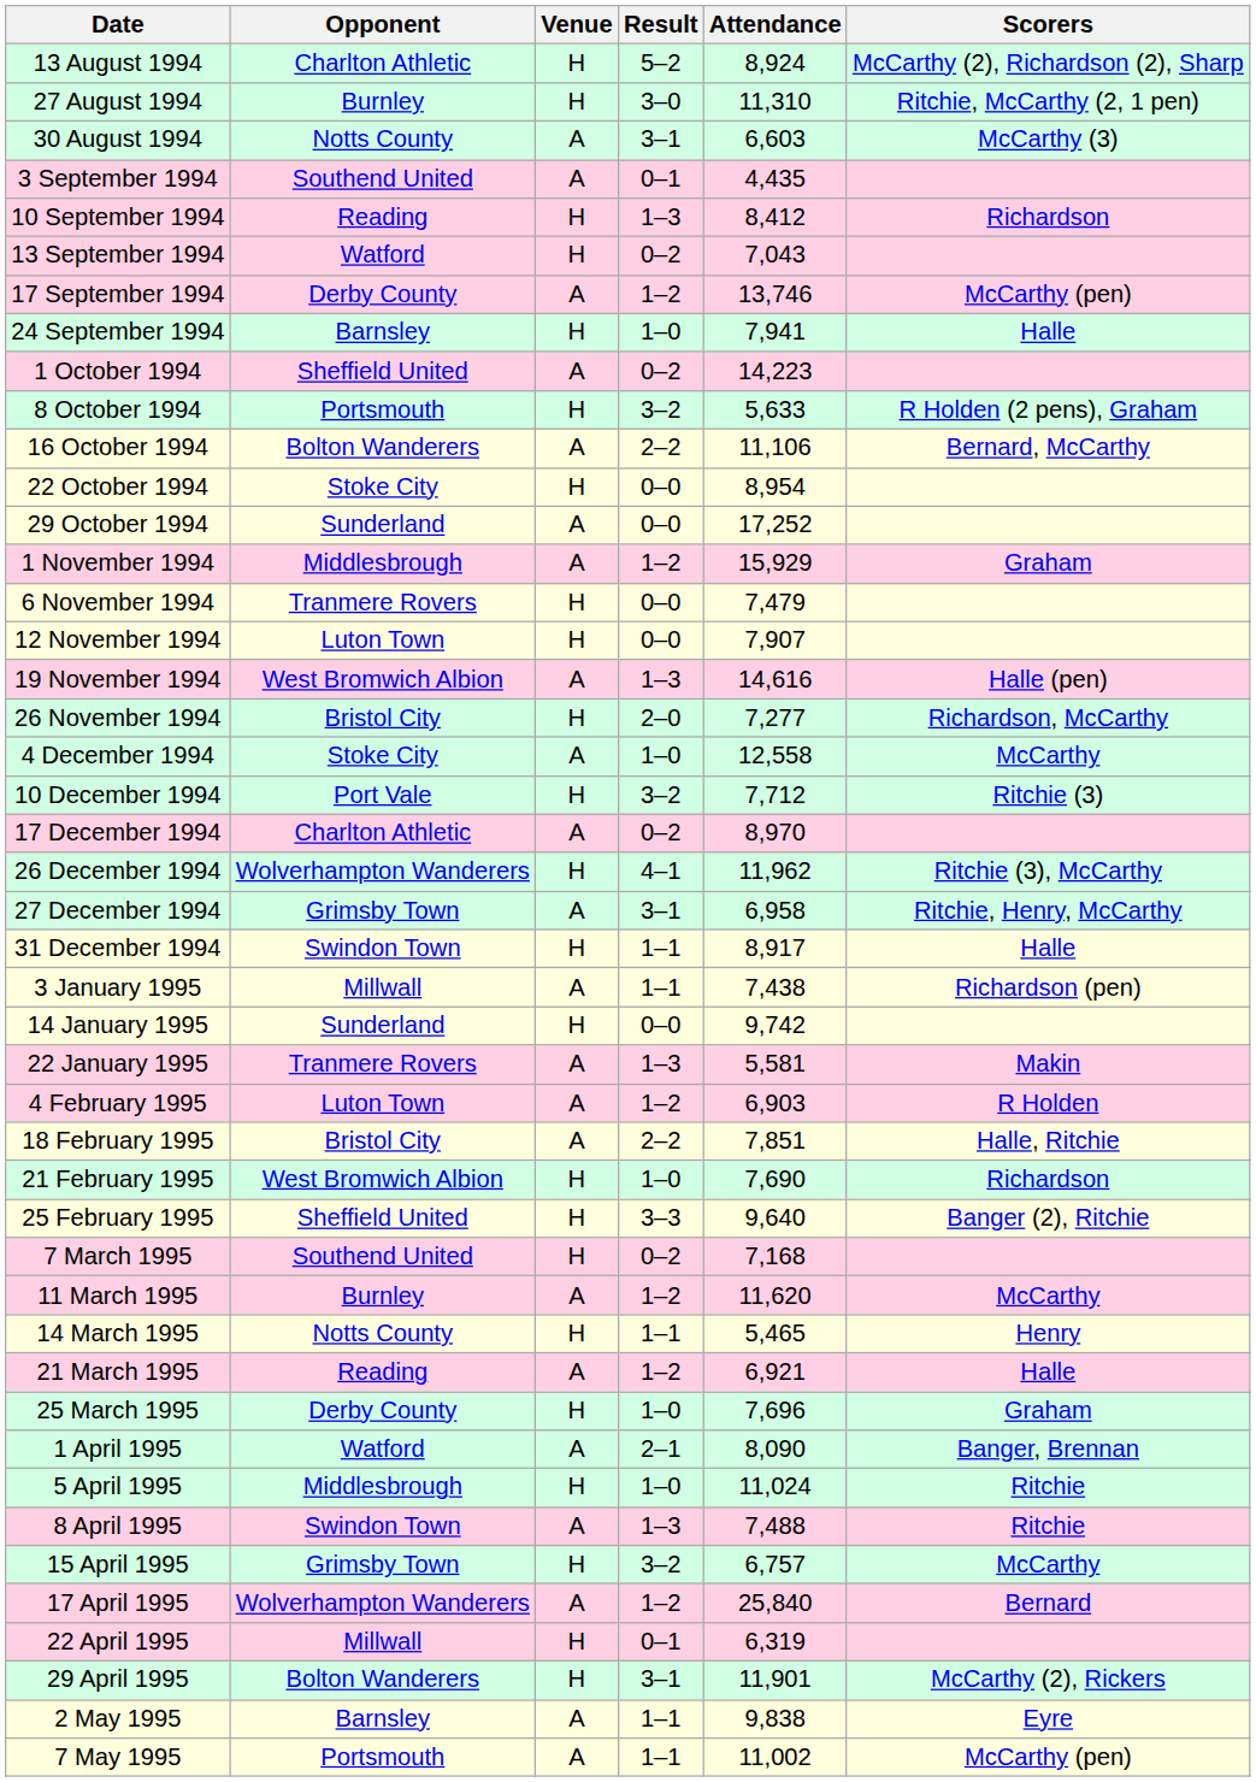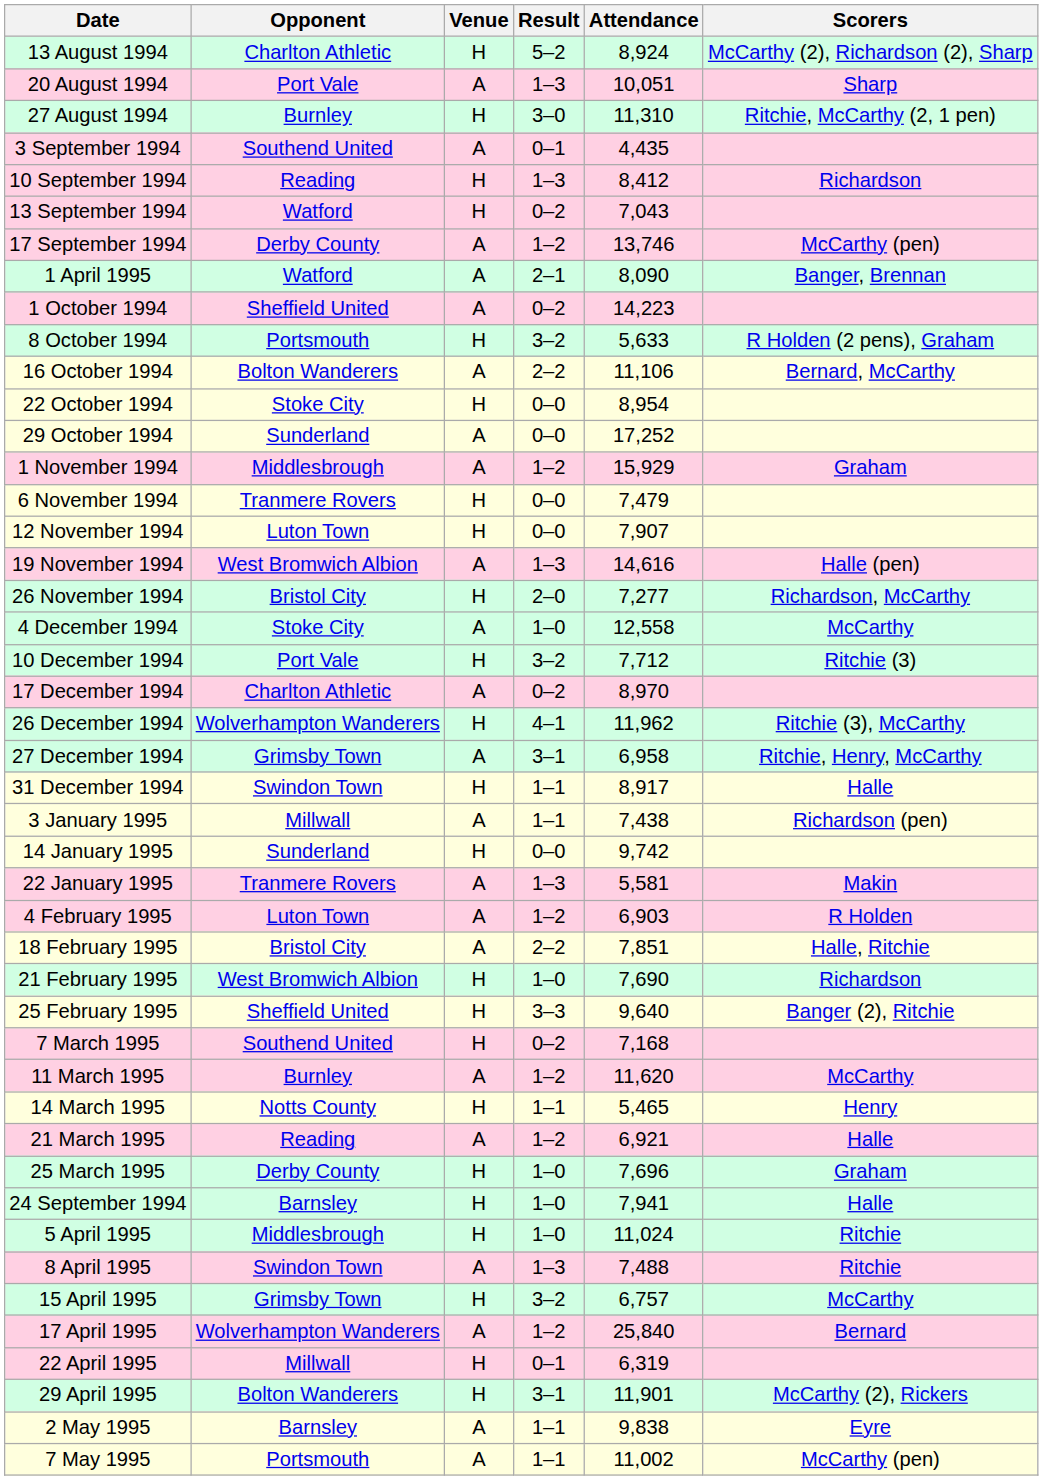+ row: 20 August 1994 | Port Vale | A | 1–3 | 10,051 | Sharp
- row: 30 August 1994 | Notts County | A | 3–1 | 6,603 | McCarthy (3)
rows swapped: 24 September 1994 <-> 1 April 1995
